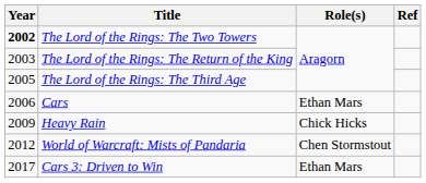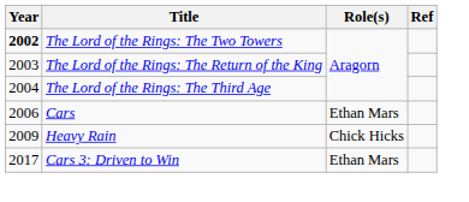The Lord of the Rings: The Third Age | Year: 2005 -> 2004
- row: 2012 | World of Warcraft: Mists of Pandaria | Chen Stormstout
